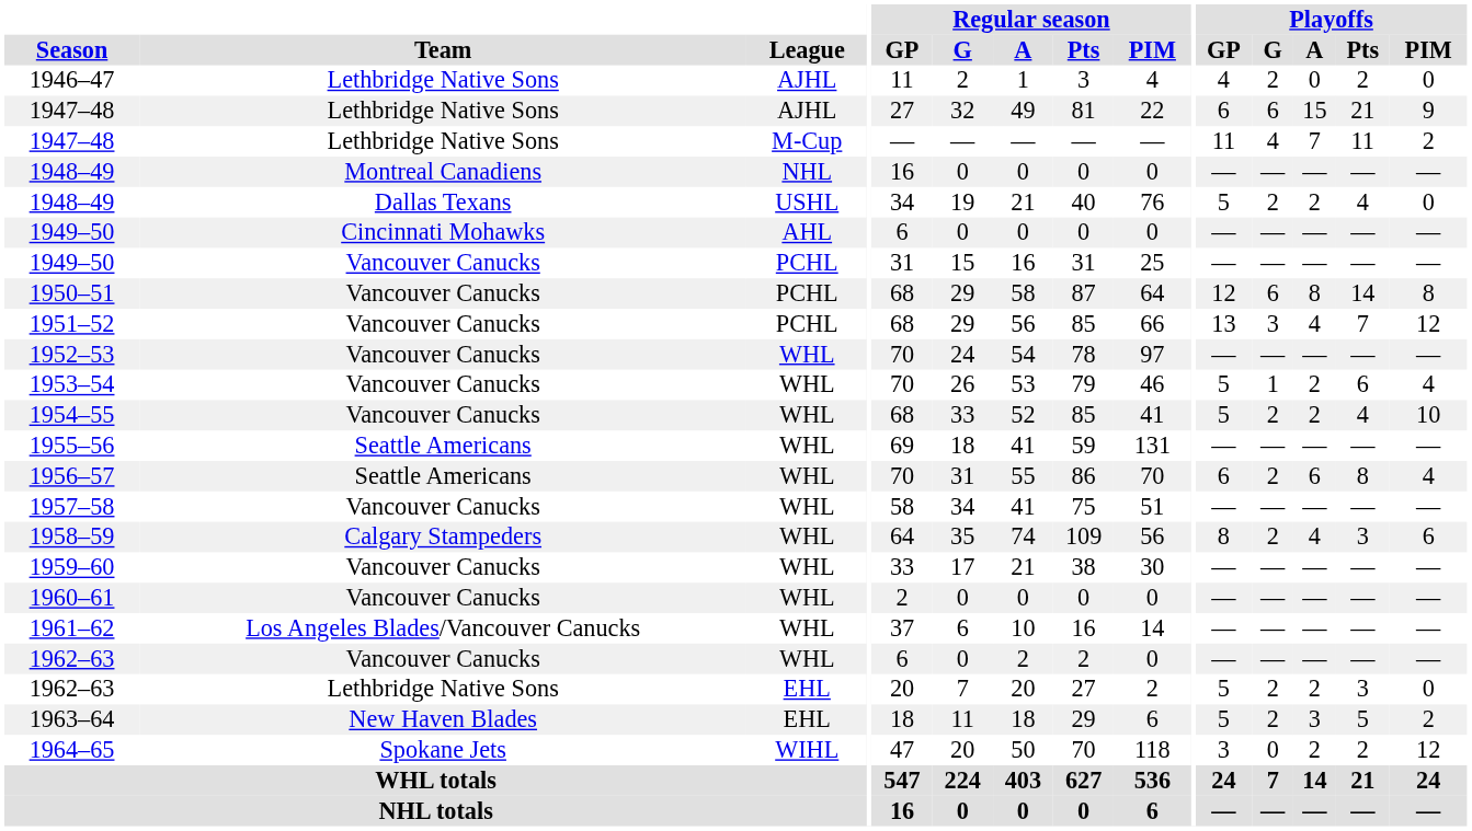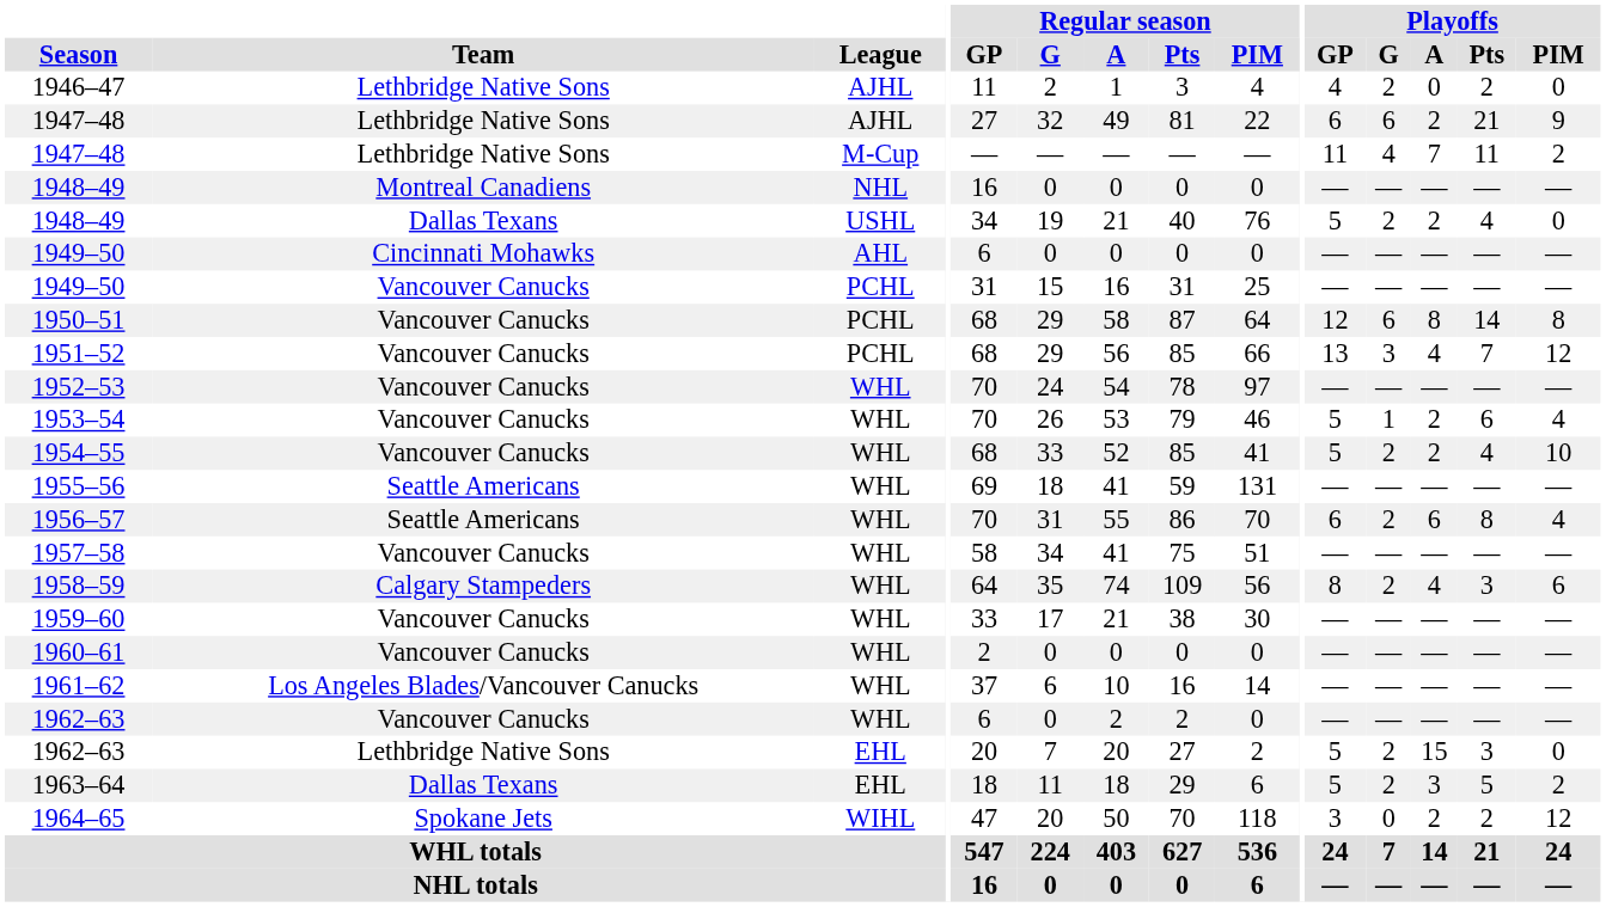1947–48 / AJHL | Playoffs / A: 15 -> 2
1962–63 / EHL | Playoffs / A: 2 -> 15
1963–64 | Team: New Haven Blades -> Dallas Texans
